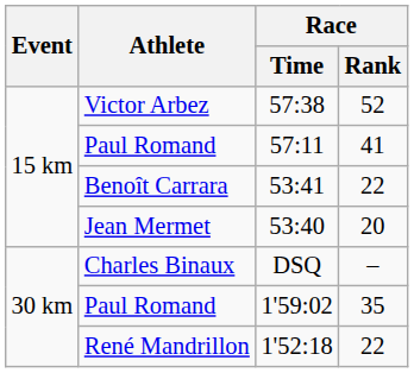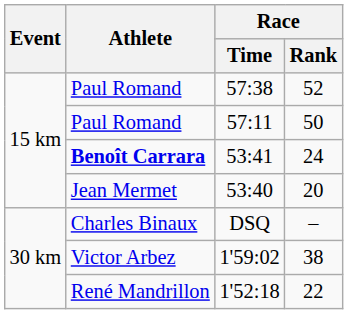57:38 | Athlete: Victor Arbez -> Paul Romand
57:11 | Race / Rank: 41 -> 50
53:41 | Athlete: normal -> bold
53:41 | Race / Rank: 22 -> 24
1'59:02 | Athlete: Paul Romand -> Victor Arbez
1'59:02 | Race / Rank: 35 -> 38
